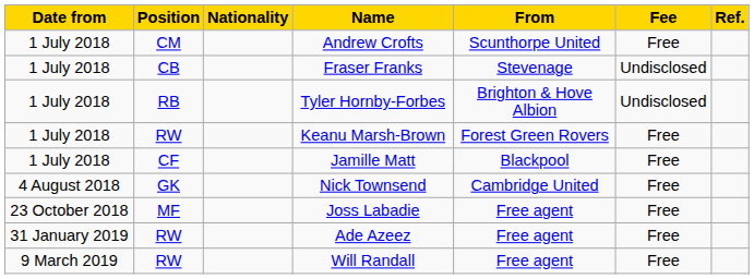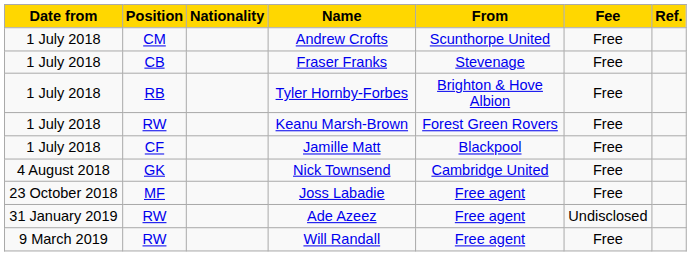Fraser Franks | Fee: Undisclosed -> Free
Tyler Hornby-Forbes | Fee: Undisclosed -> Free
Ade Azeez | Fee: Free -> Undisclosed
